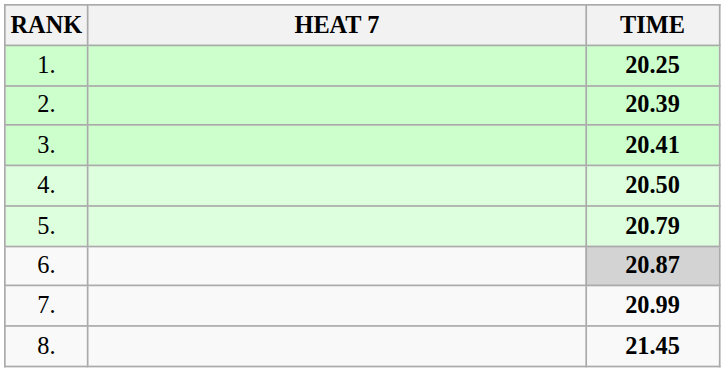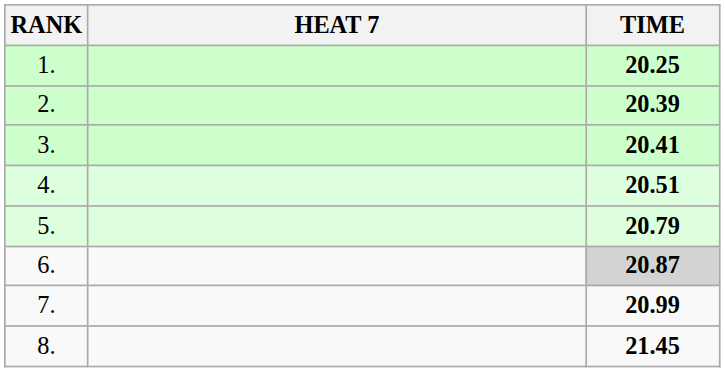4. | TIME: 20.50 -> 20.51
